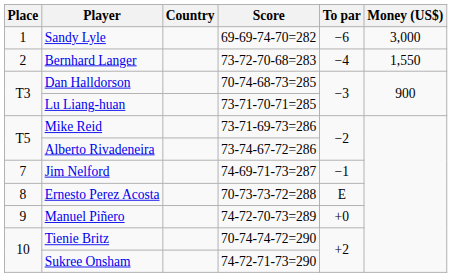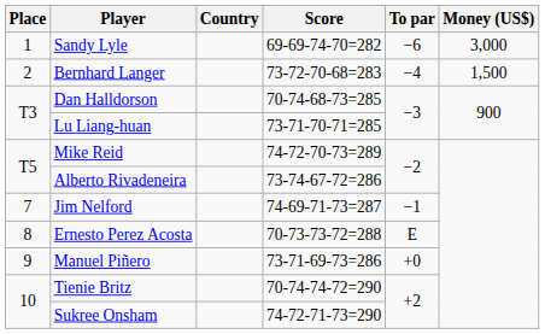Bernhard Langer | Money (US$): 1,550 -> 1,500
Mike Reid | Score: 73-71-69-73=286 -> 74-72-70-73=289
Manuel Piñero | Score: 74-72-70-73=289 -> 73-71-69-73=286
